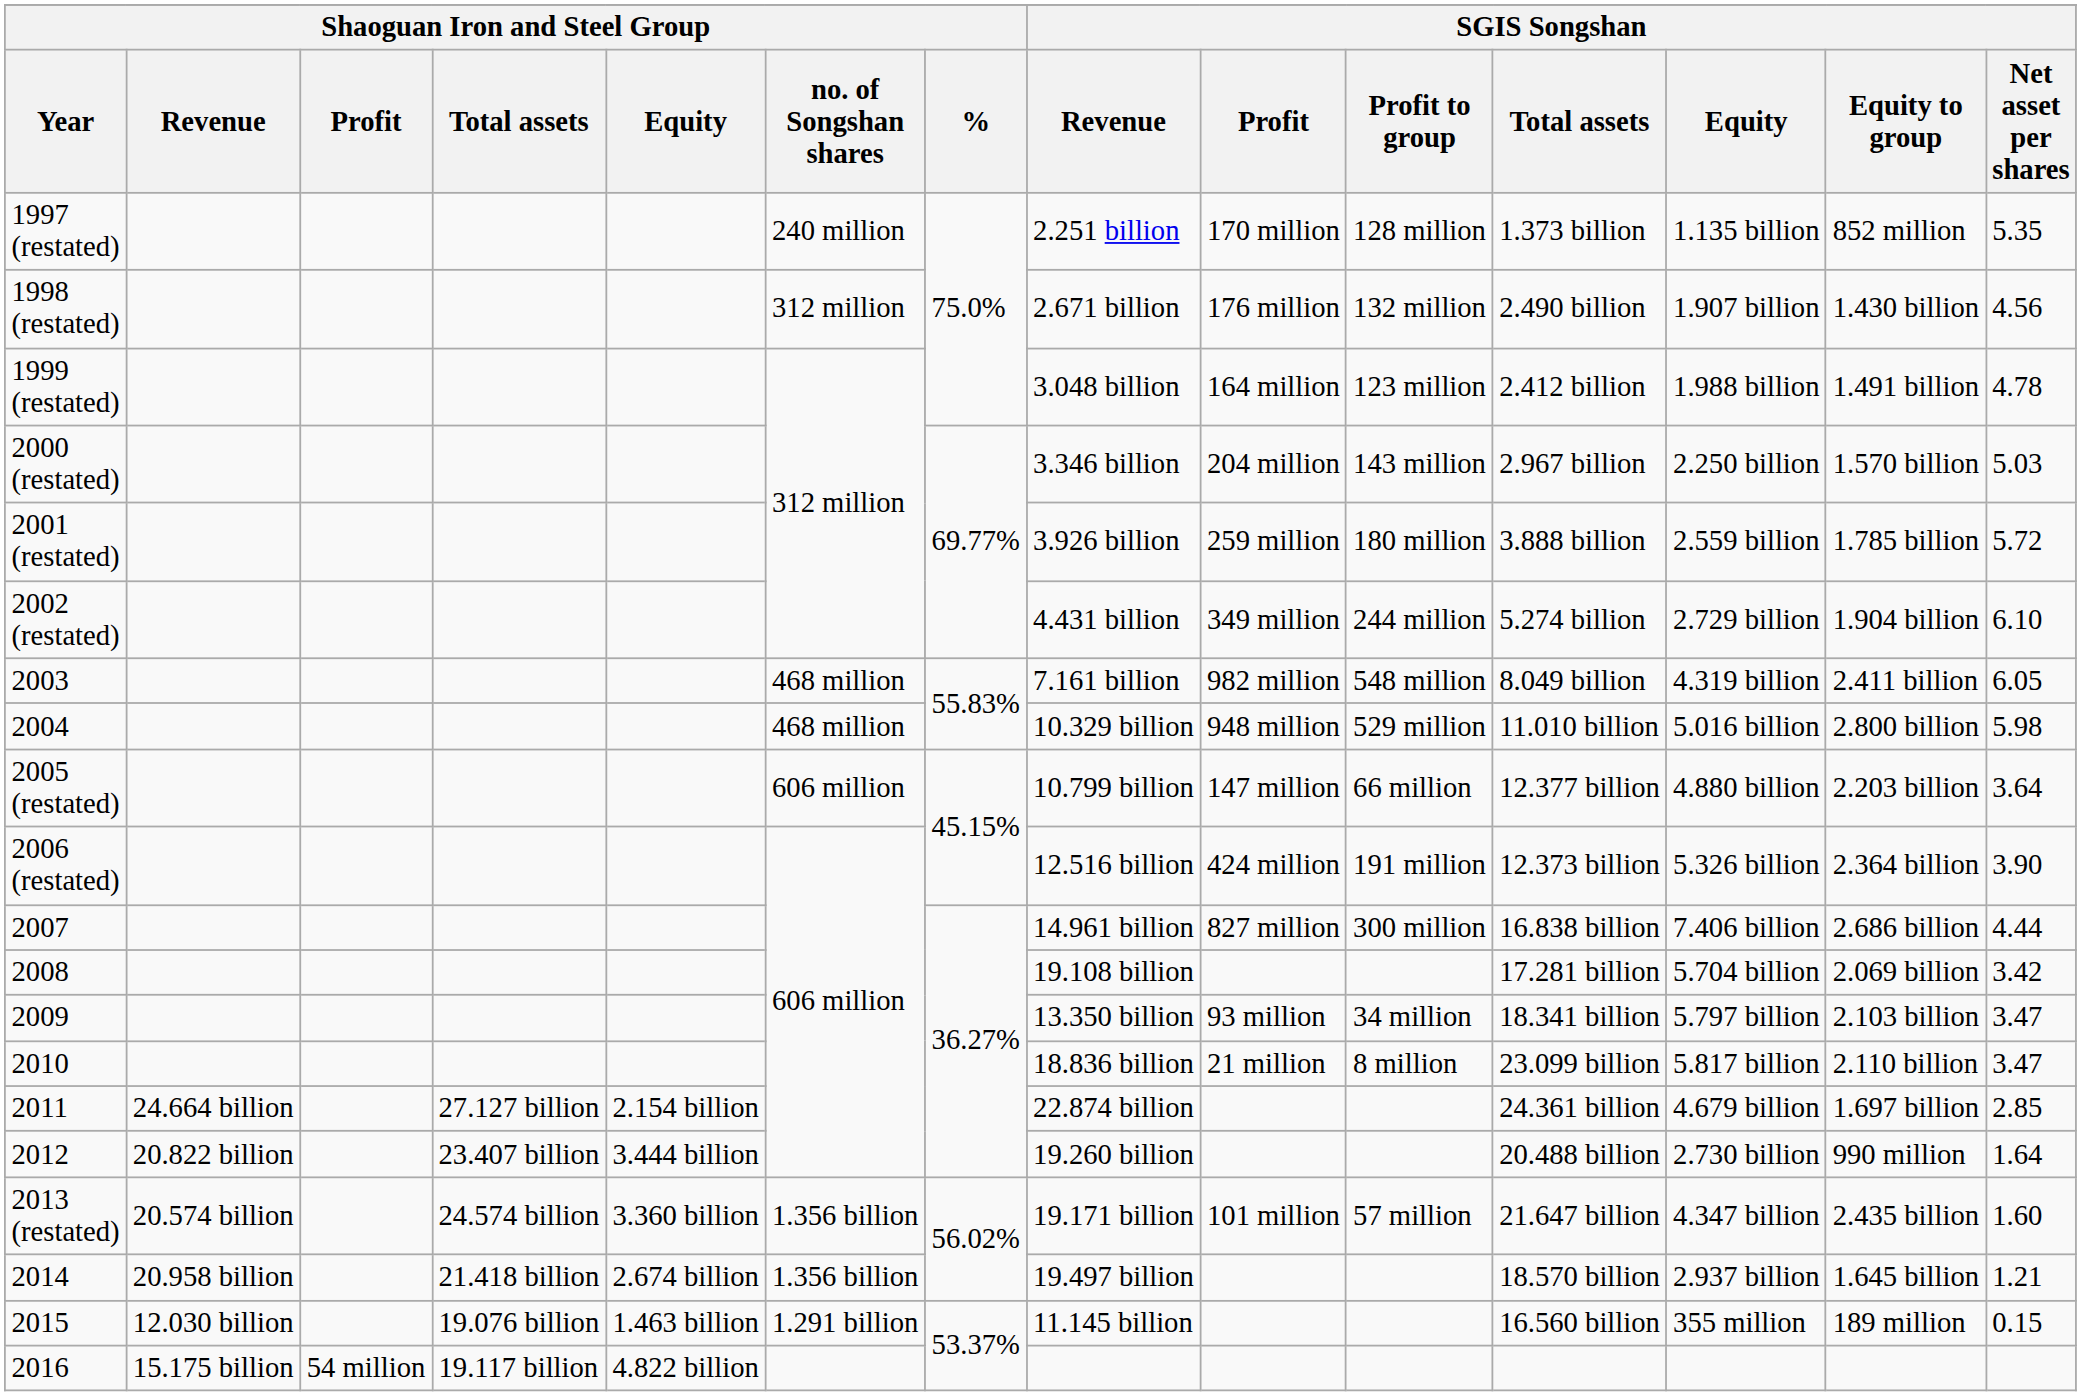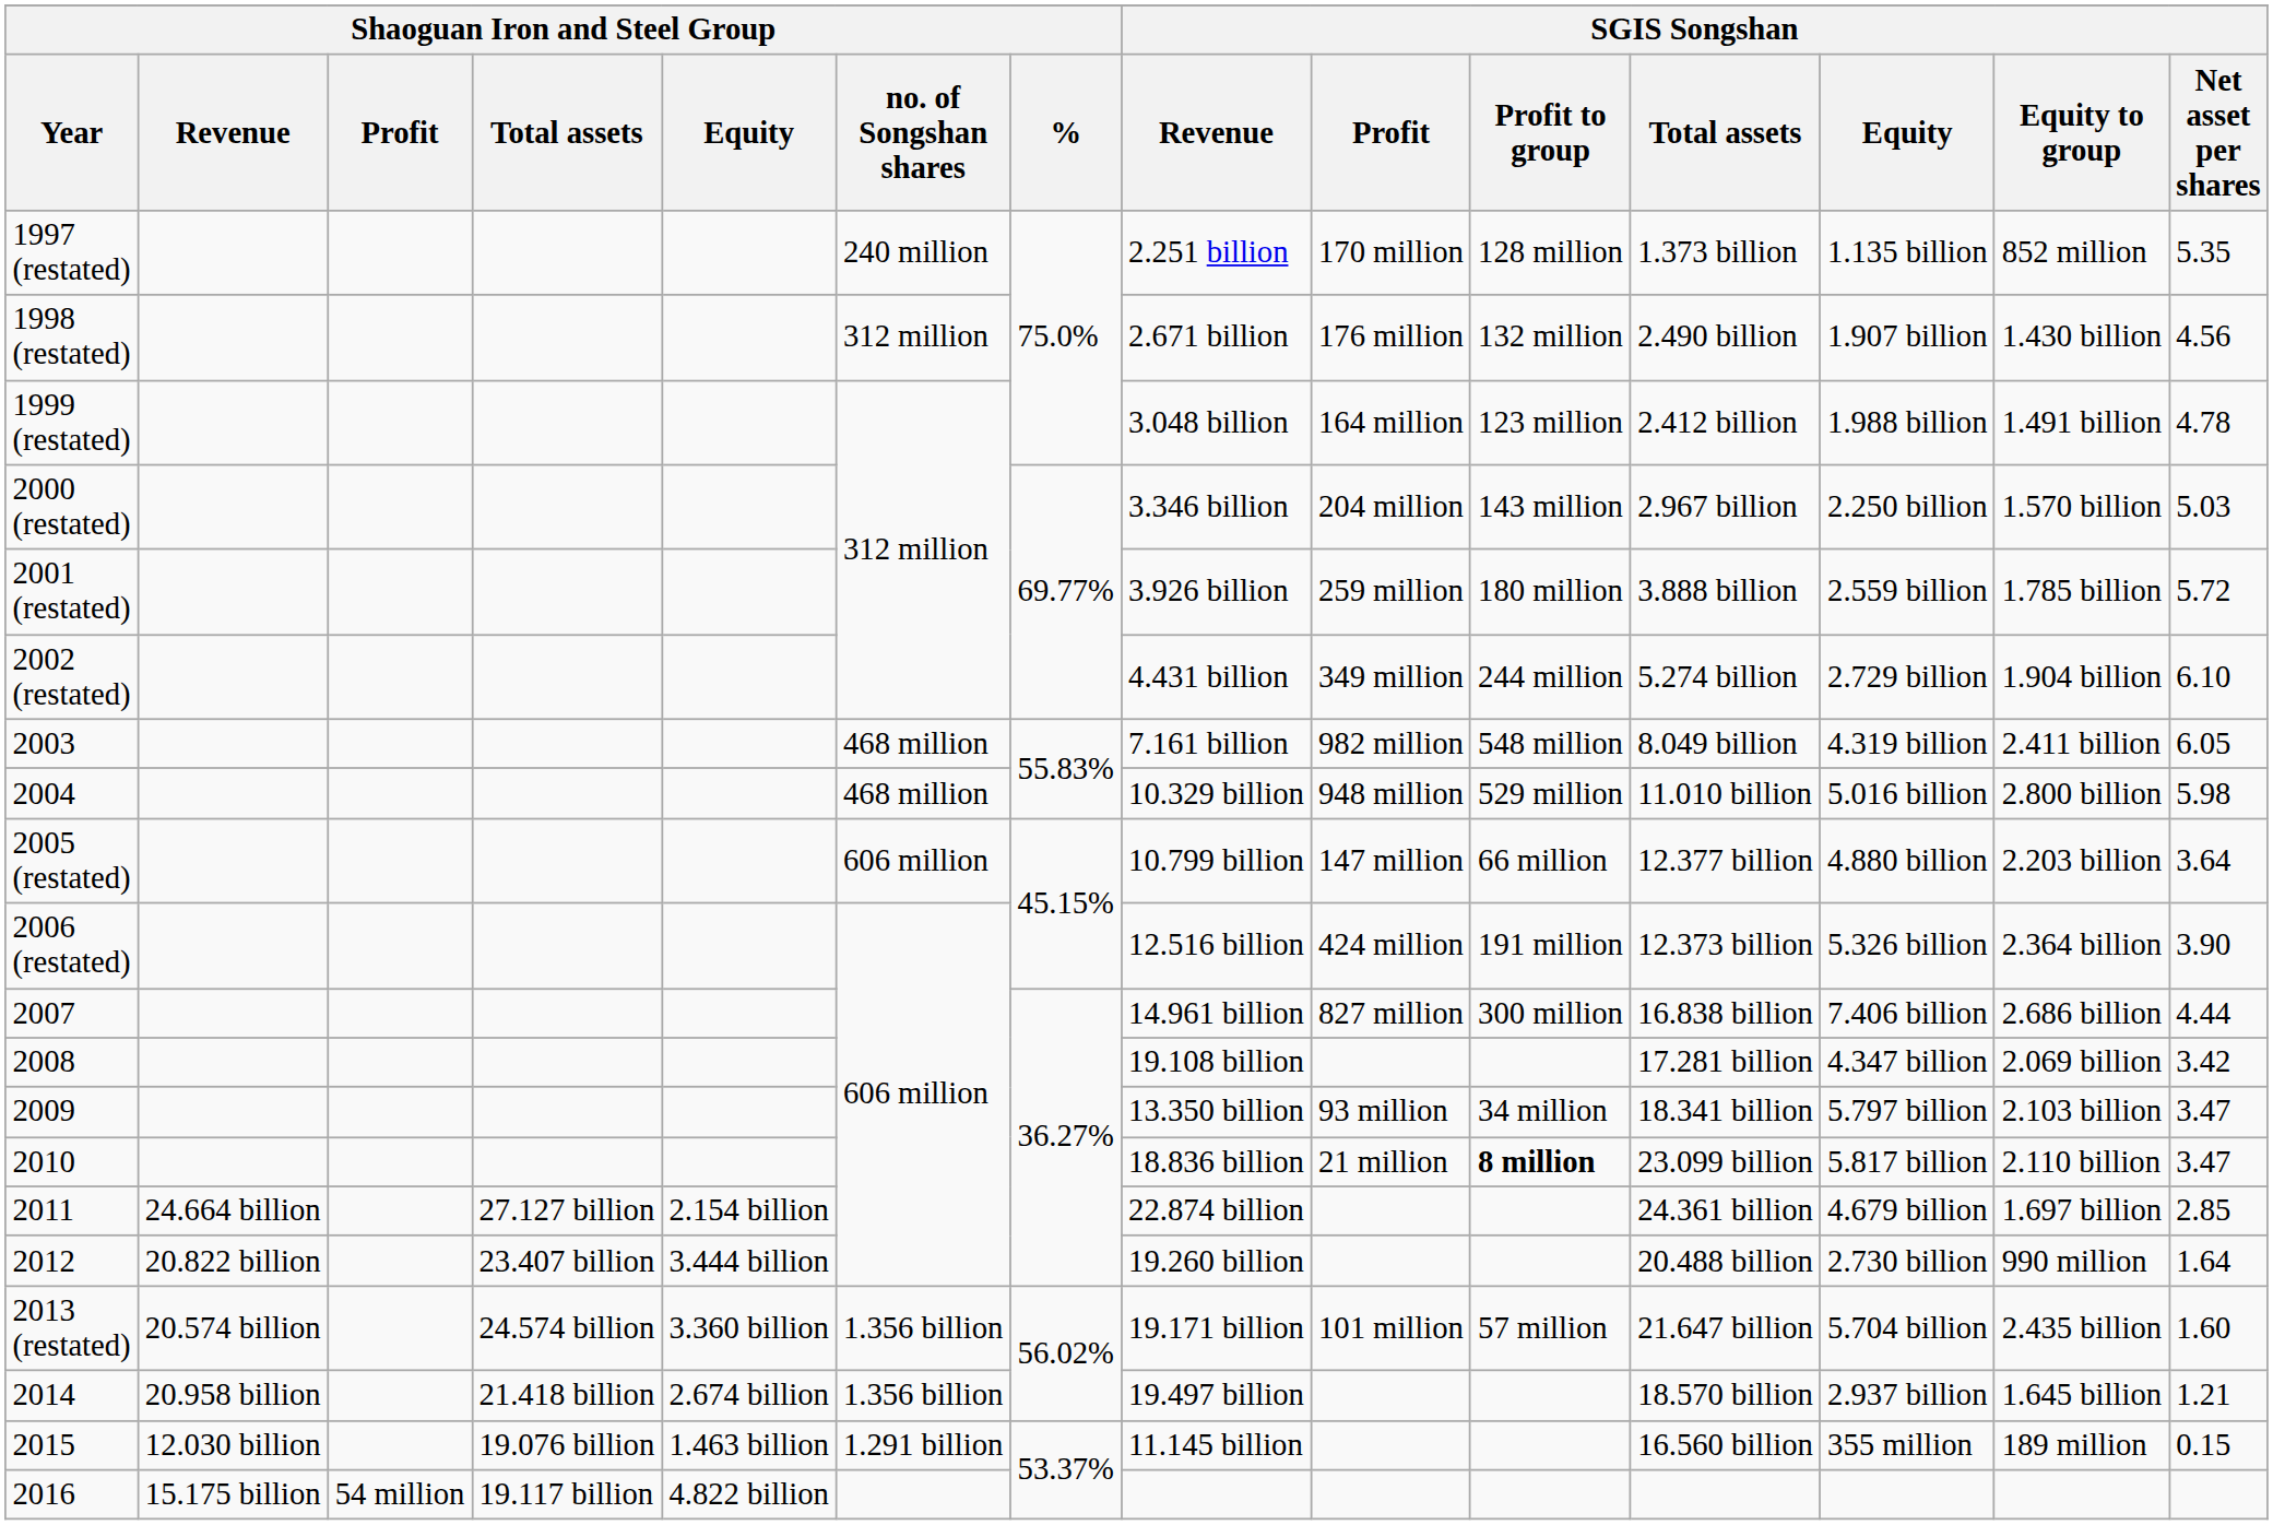2008 | SGIS Songshan / Equity: 5.704 billion -> 4.347 billion
2010 | SGIS Songshan / Profit to group: normal -> bold
2013 (restated) | SGIS Songshan / Equity: 4.347 billion -> 5.704 billion
